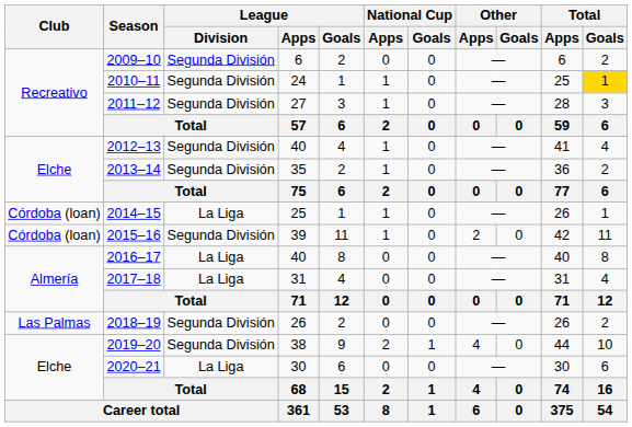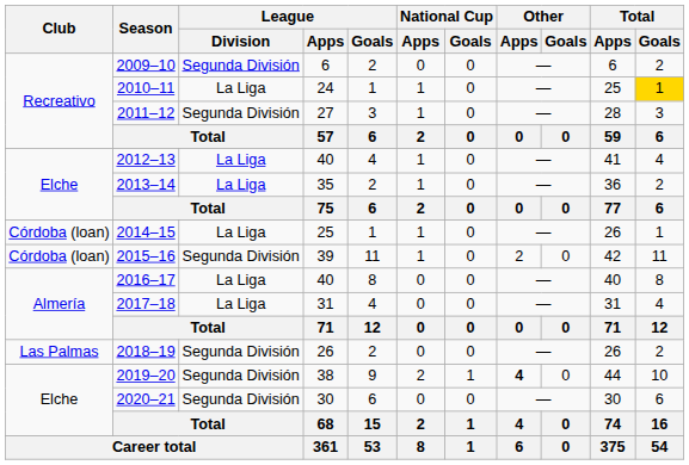2010–11 | League / Division: Segunda División -> La Liga
2012–13 | League / Division: Segunda División -> La Liga
2013–14 | League / Division: Segunda División -> La Liga
2019–20 | Other / Apps: normal -> bold
2020–21 | League / Division: La Liga -> Segunda División
